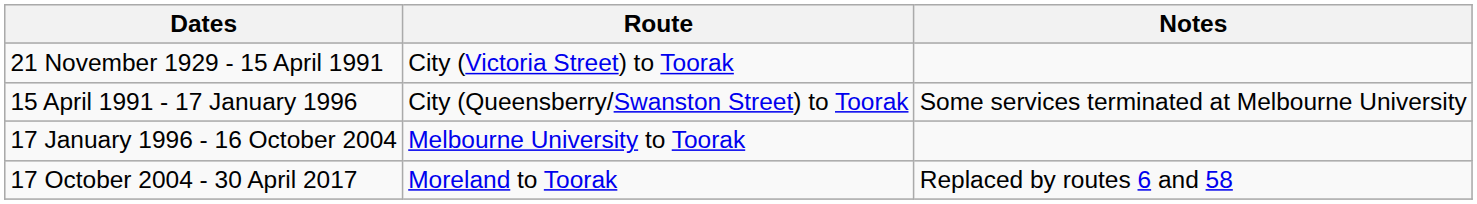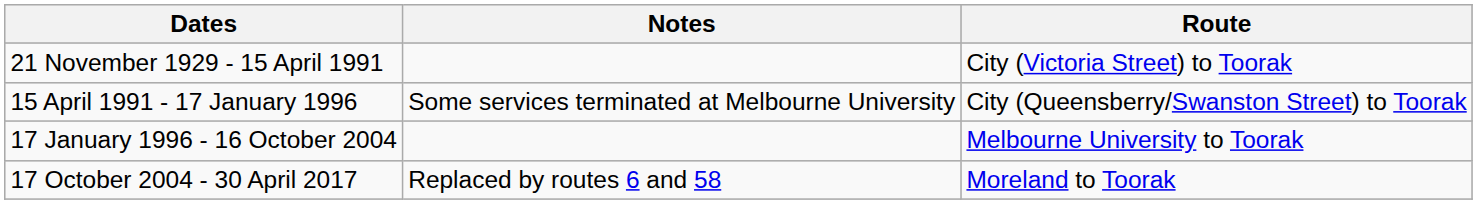columns swapped: Route <-> Notes
